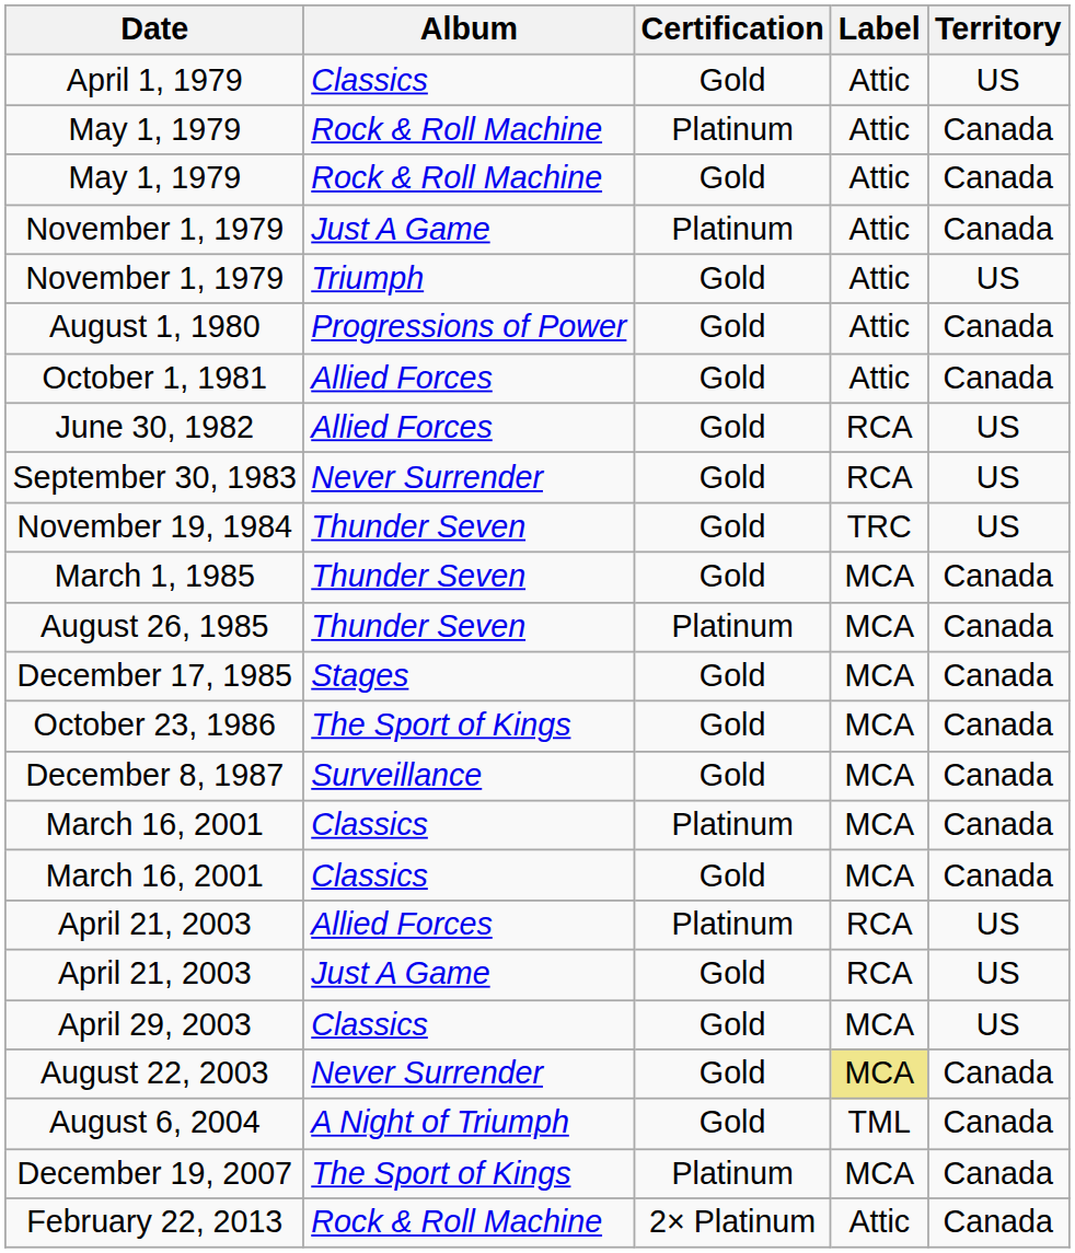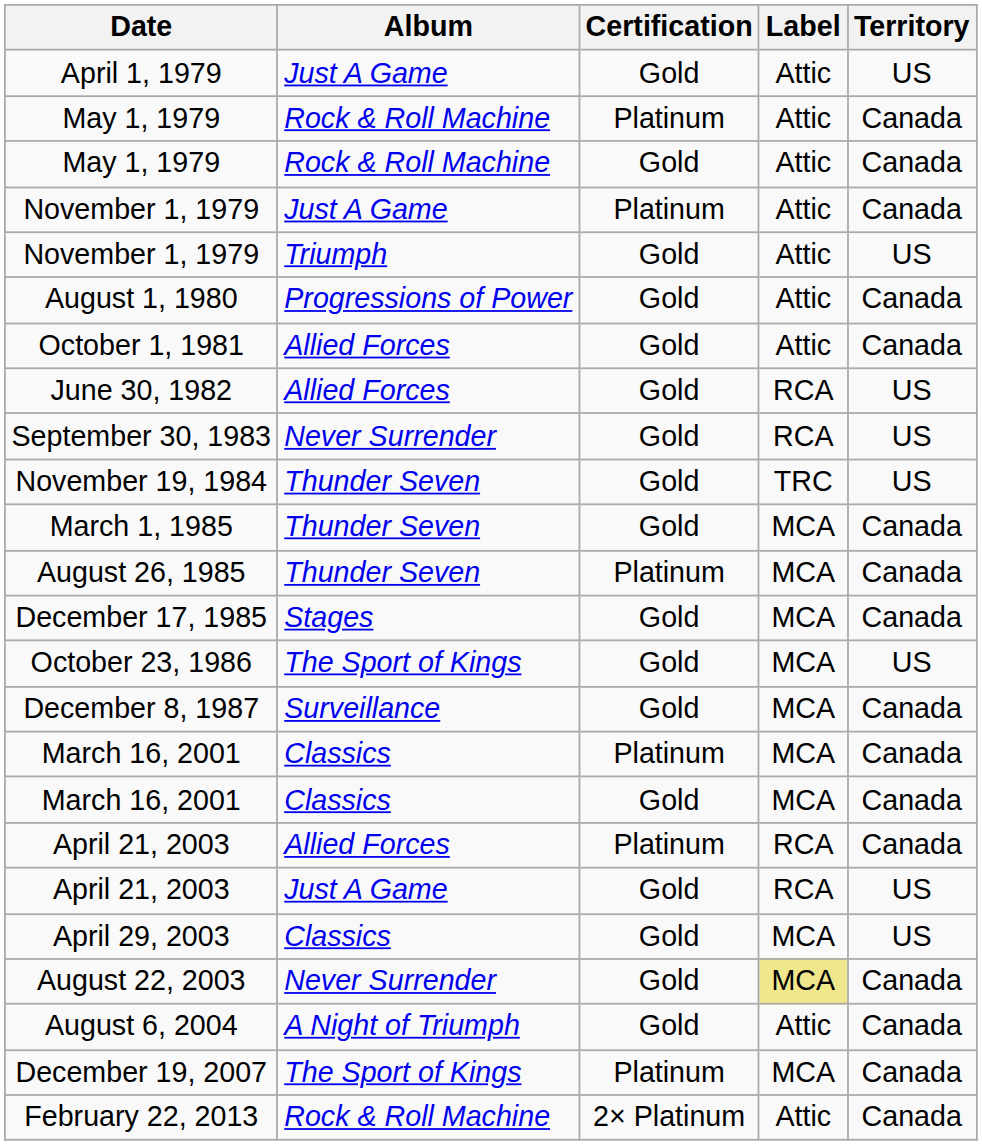April 1, 1979 | Album: Classics -> Just A Game
October 23, 1986 | Territory: Canada -> US
April 21, 2003 / Platinum | Territory: US -> Canada
August 6, 2004 | Label: TML -> Attic
